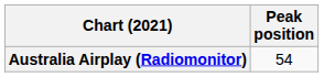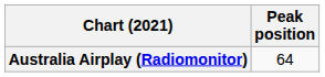Australia Airplay (Radiomonitor) | Peak position: 54 -> 64
